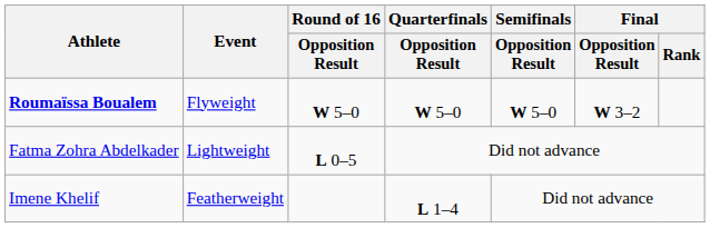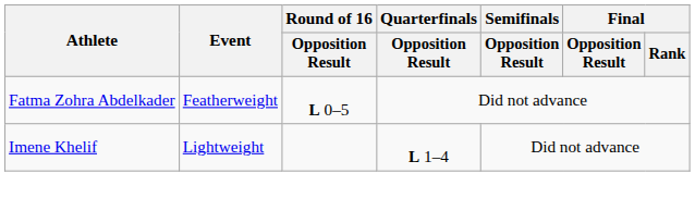- row: Roumaïssa Boualem | Flyweight | W 5–0 | W 5–0 | W 5–0 | W 3–2
Fatma Zohra Abdelkader | Event: Lightweight -> Featherweight
Imene Khelif | Event: Featherweight -> Lightweight
